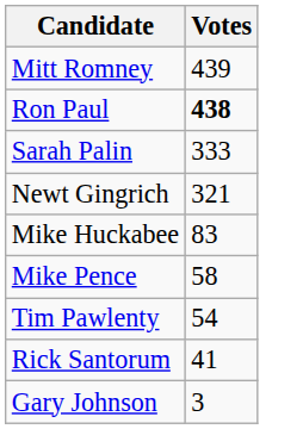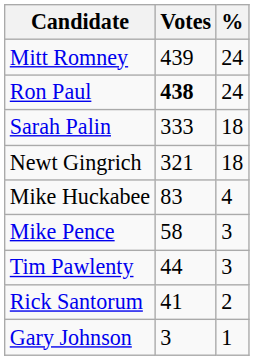+ column: % | 24 | 24 | 18 | 18 | 4 | 3 | 3 | 2 | 1
Tim Pawlenty | Votes: 54 -> 44
